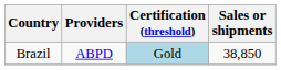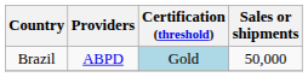Brazil | Sales or shipments: 38,850 -> 50,000
